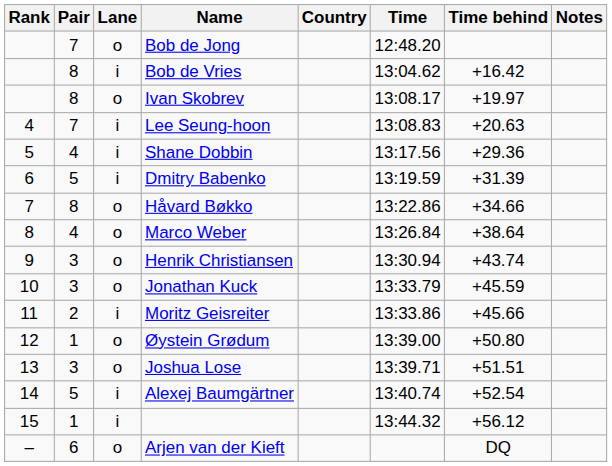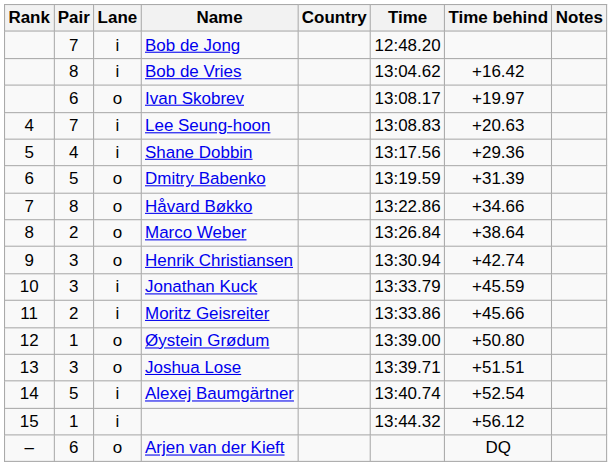Bob de Jong | Lane: o -> i
Ivan Skobrev | Pair: 8 -> 6
Dmitry Babenko | Lane: i -> o
Marco Weber | Pair: 4 -> 2
Henrik Christiansen | Time behind: +43.74 -> +42.74
Jonathan Kuck | Lane: o -> i
